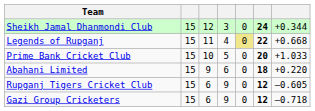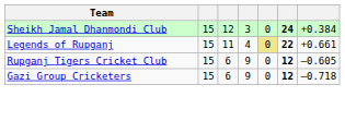Sheikh Jamal Dhanmondi Club | column 7: +0.344 -> +0.384
Legends of Rupganj | column 7: +0.668 -> +0.661
- row: Prime Bank Cricket Club | 15 | 10 | 5 | 0 | 20 | +1.033
- row: Abahani Limited | 15 | 9 | 6 | 0 | 18 | +0.220
